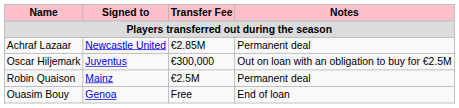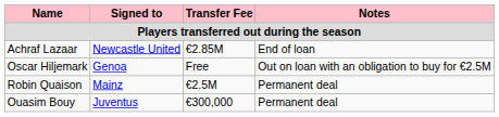Achraf Lazaar | Notes: Permanent deal -> End of loan
Oscar Hiljemark | Signed to: Juventus -> Genoa
Oscar Hiljemark | Transfer Fee: €300,000 -> Free
Ouasim Bouy | Signed to: Genoa -> Juventus
Ouasim Bouy | Transfer Fee: Free -> €300,000
Ouasim Bouy | Notes: End of loan -> Permanent deal
